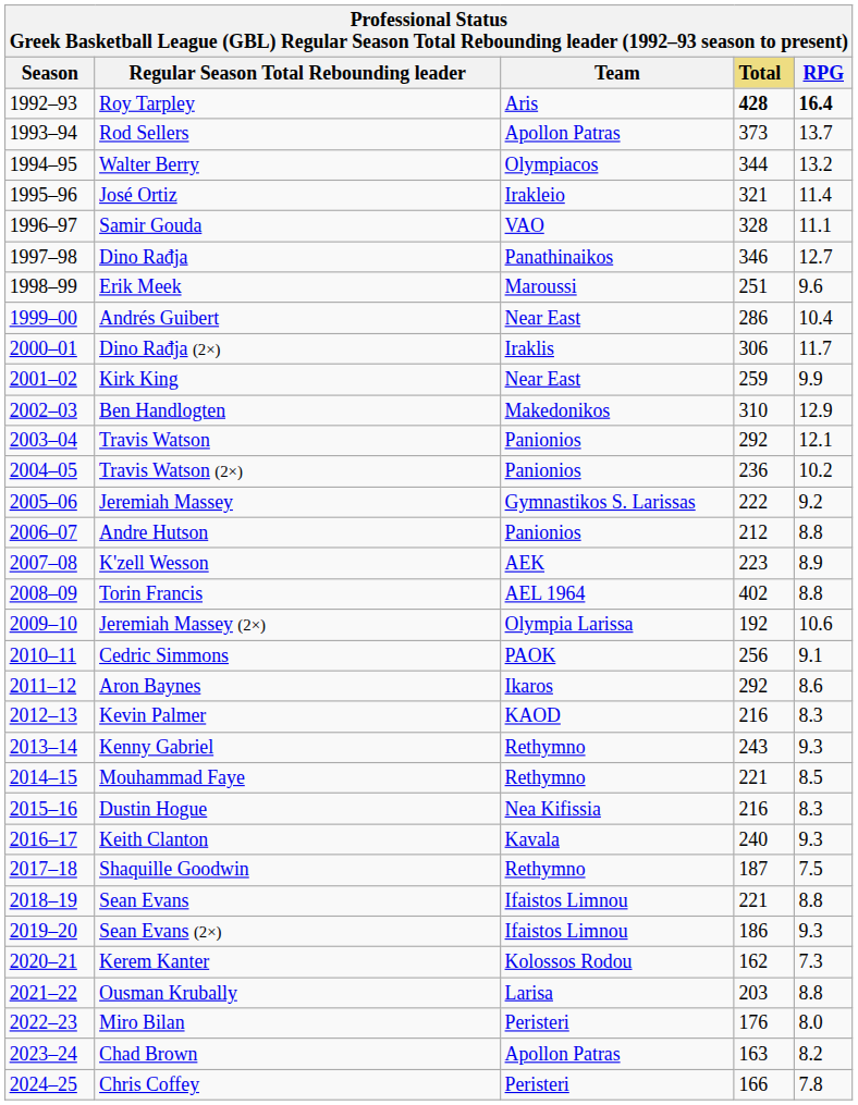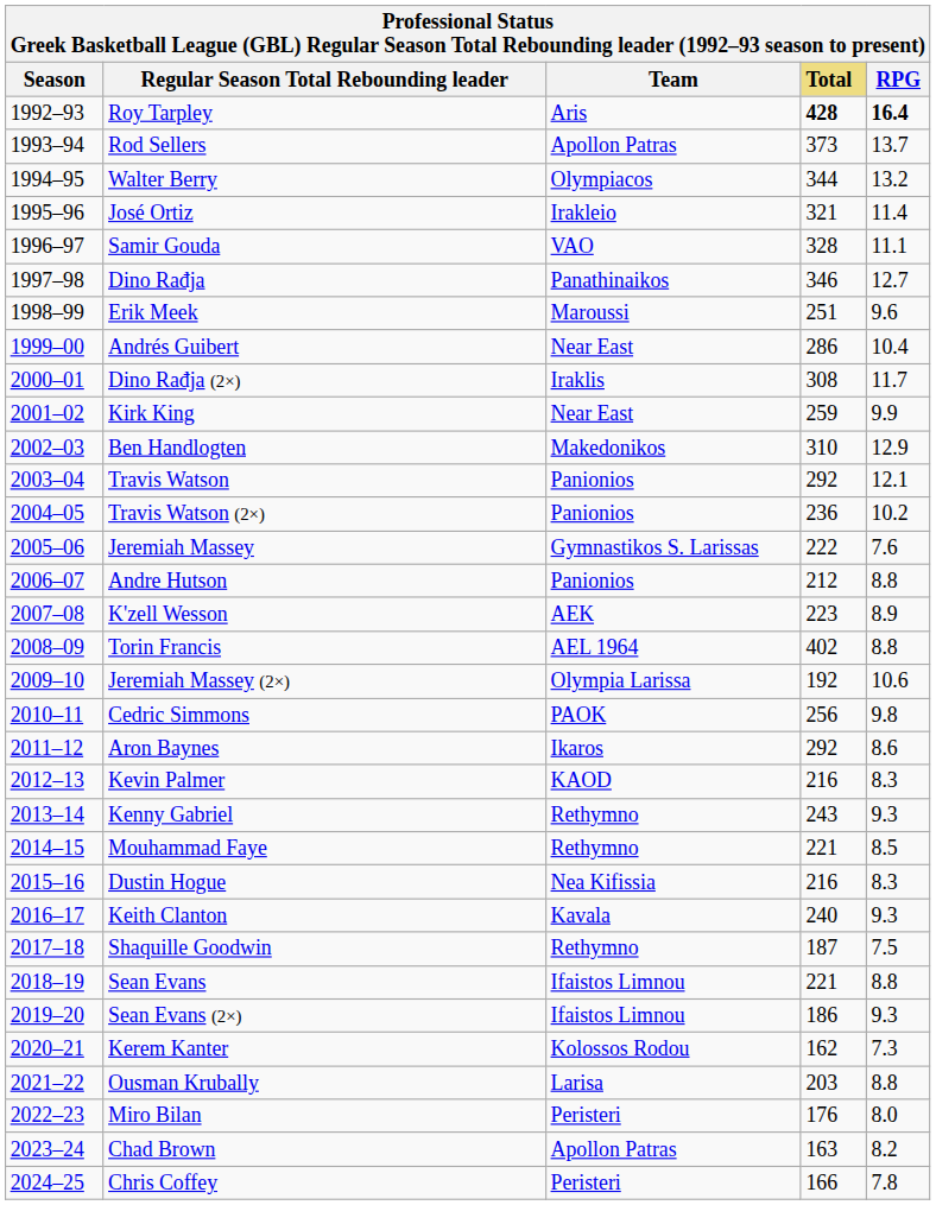Dino Rađja (2×) | Total: 306 -> 308
Jeremiah Massey | RPG: 9.2 -> 7.6
Cedric Simmons | RPG: 9.1 -> 9.8
